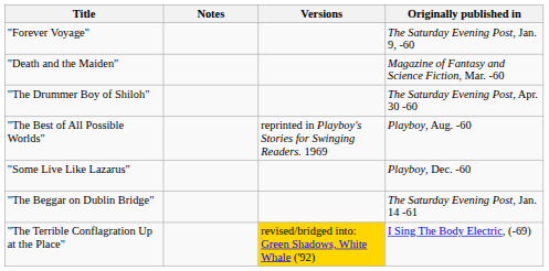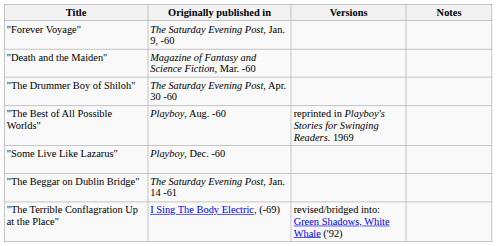columns swapped: Originally published in <-> Notes
"The Terrible Conflagration Up at the Place" | Versions: gold background -> no background
